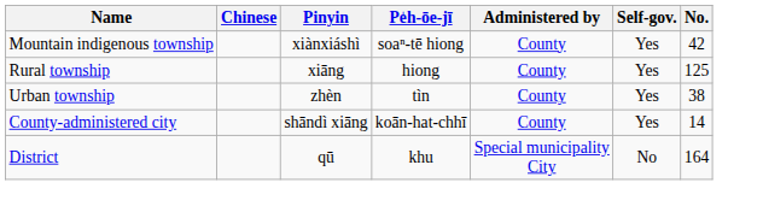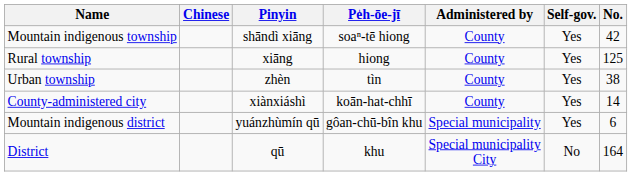Mountain indigenous township | Pinyin: xiànxiáshì -> shāndì xiāng
County-administered city | Pinyin: shāndì xiāng -> xiànxiáshì
+ row: Mountain indigenous district | yuánzhùmín qū | gôan-chū-bîn khu | Special municipality | Yes | 6
